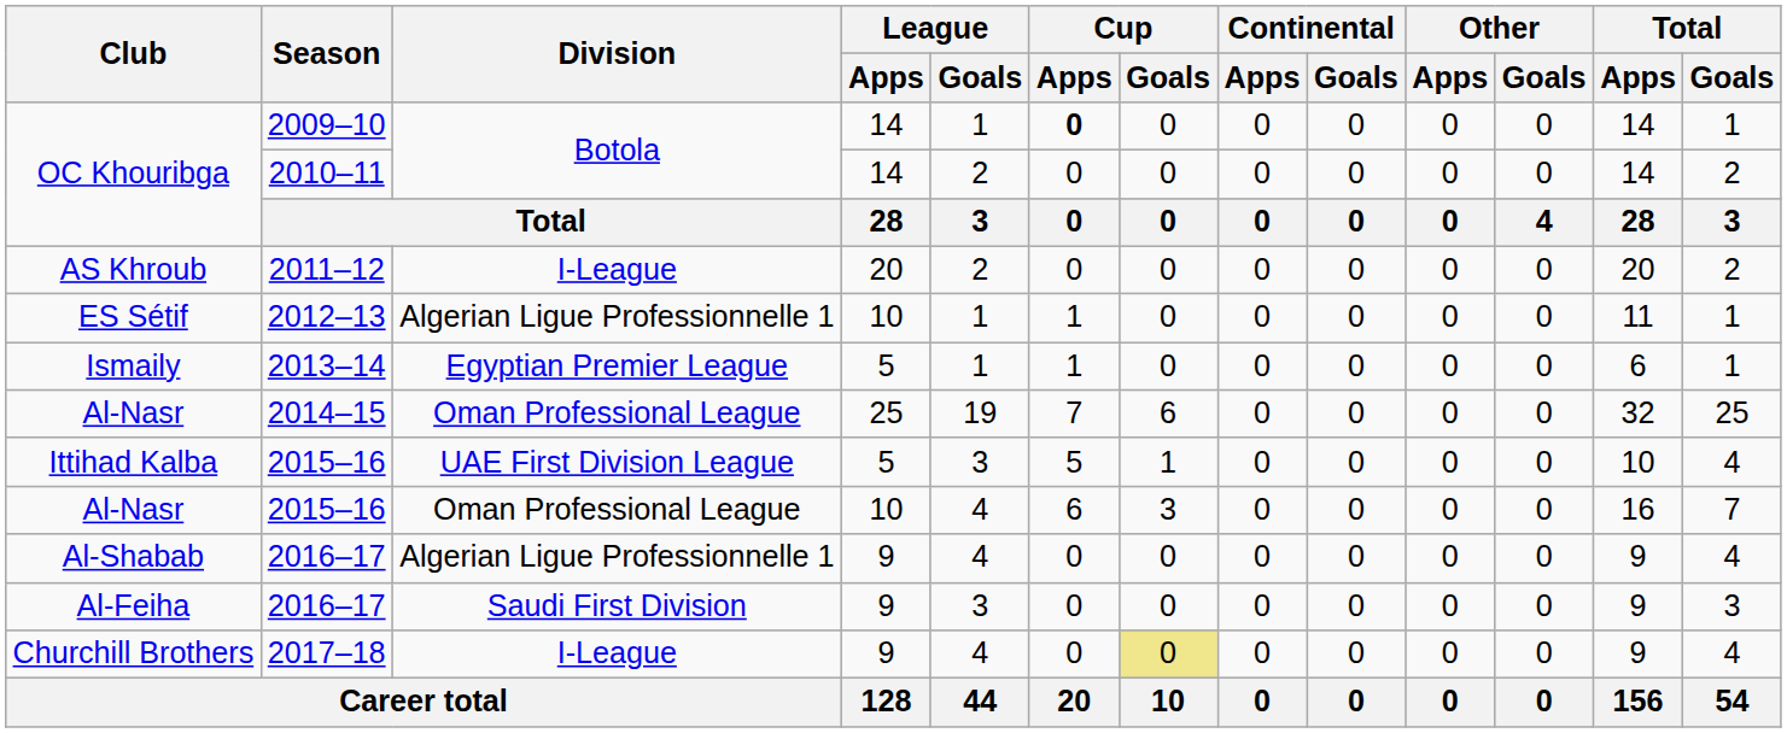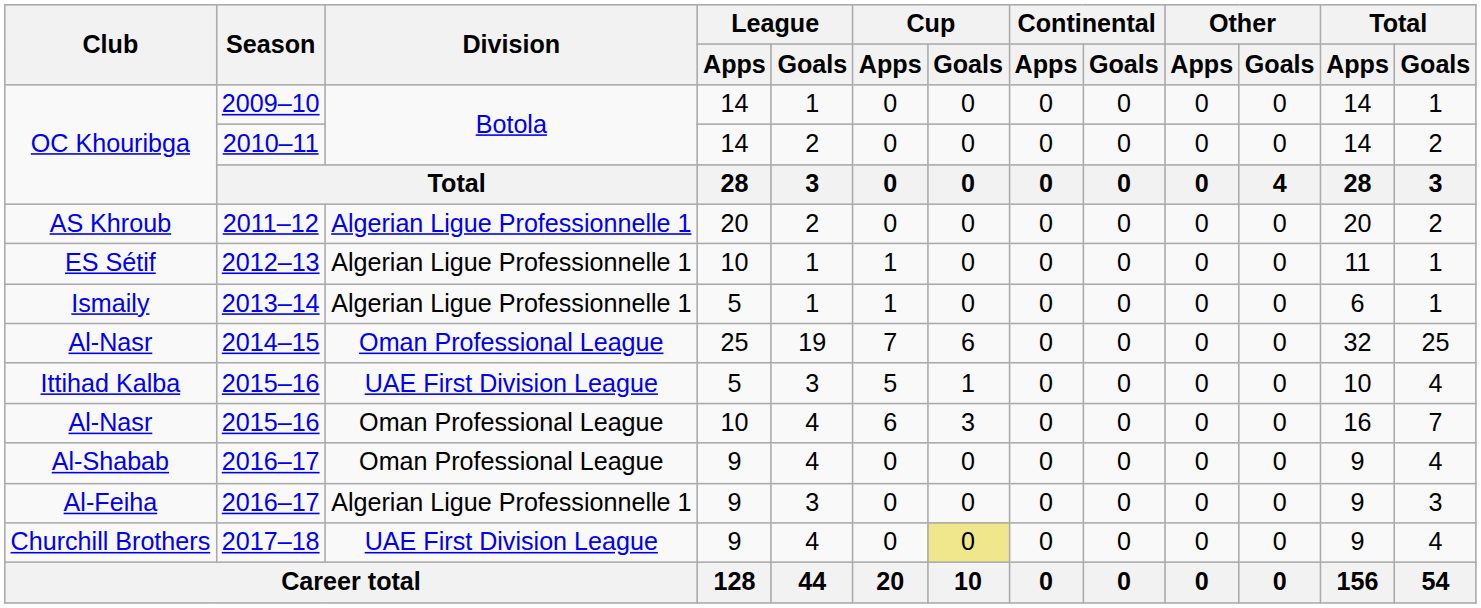OC Khouribga / 2009–10 | Cup / Apps: bold -> normal
AS Khroub | Division: I-League -> Algerian Ligue Professionnelle 1
Ismaily | Division: Egyptian Premier League -> Algerian Ligue Professionnelle 1
Al-Shabab | Division: Algerian Ligue Professionnelle 1 -> Oman Professional League
Al-Feiha | Division: Saudi First Division -> Algerian Ligue Professionnelle 1
Churchill Brothers | Division: I-League -> UAE First Division League
